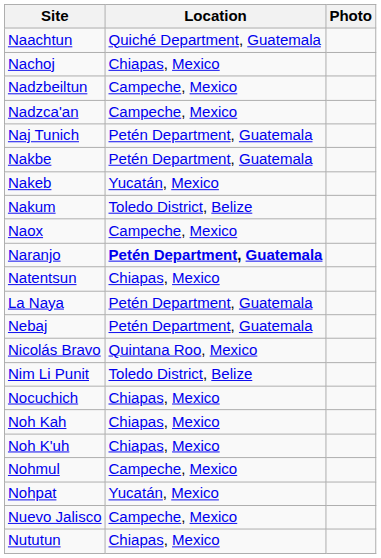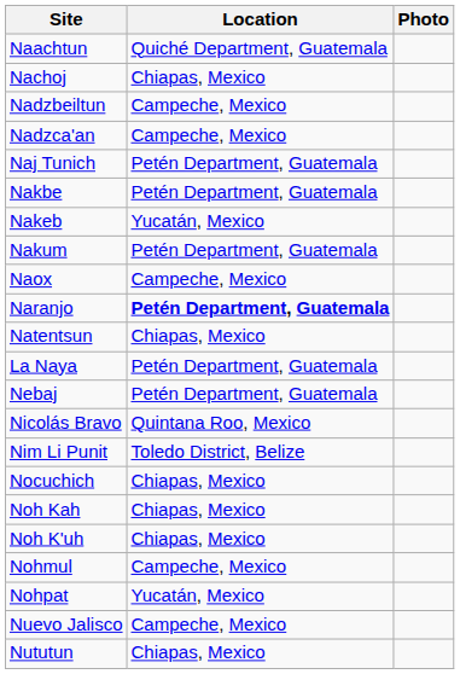Nakum | Location: Toledo District, Belize -> Petén Department, Guatemala
